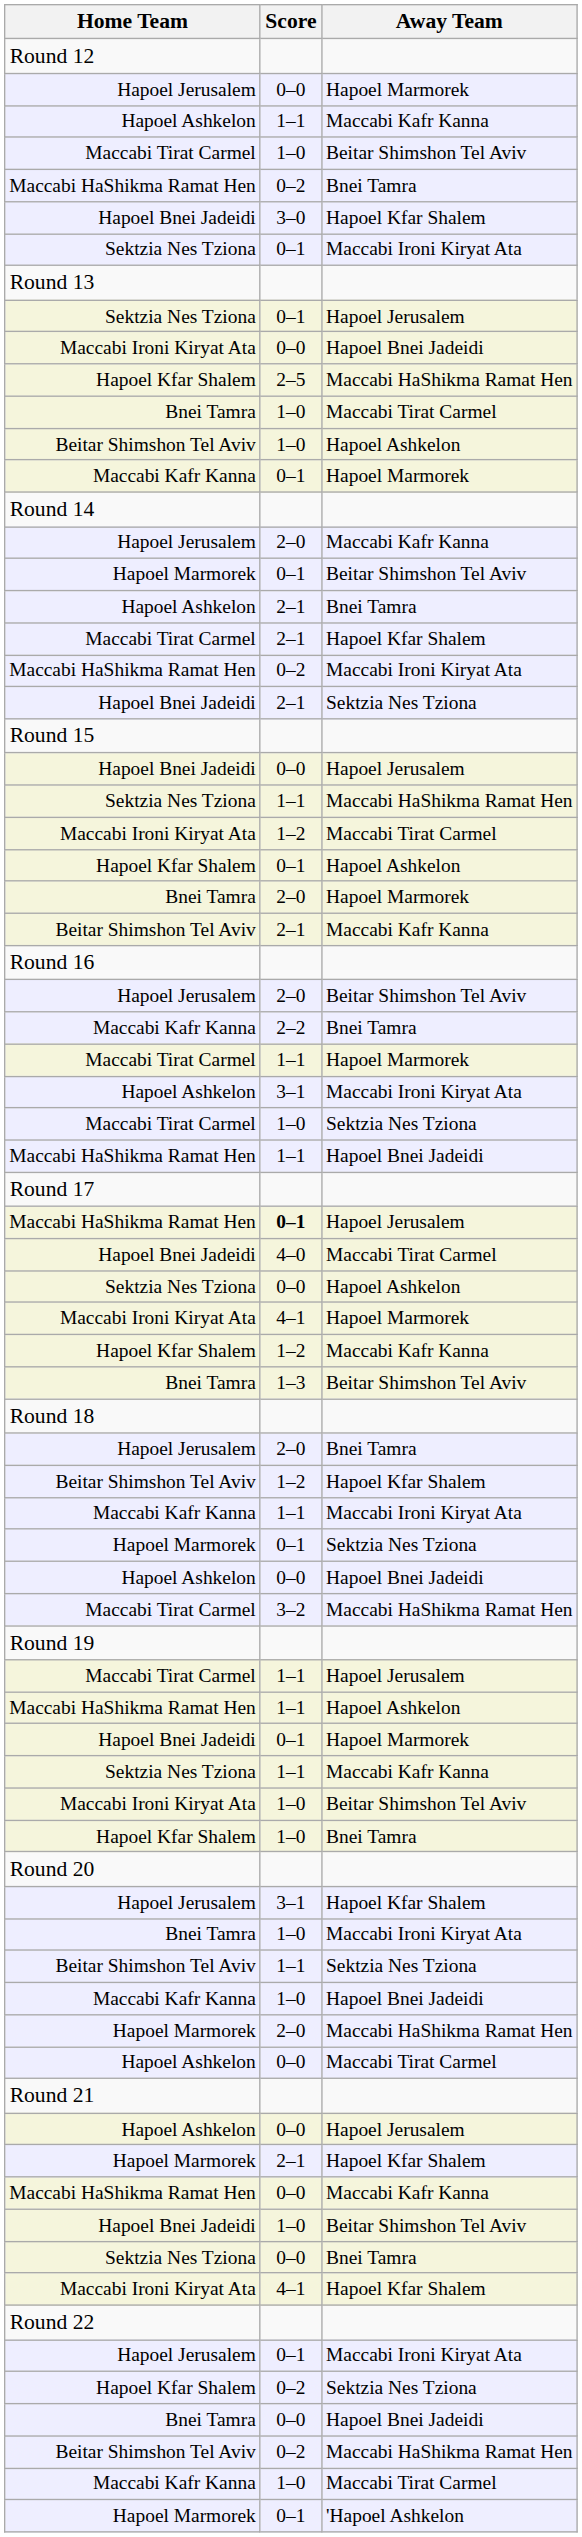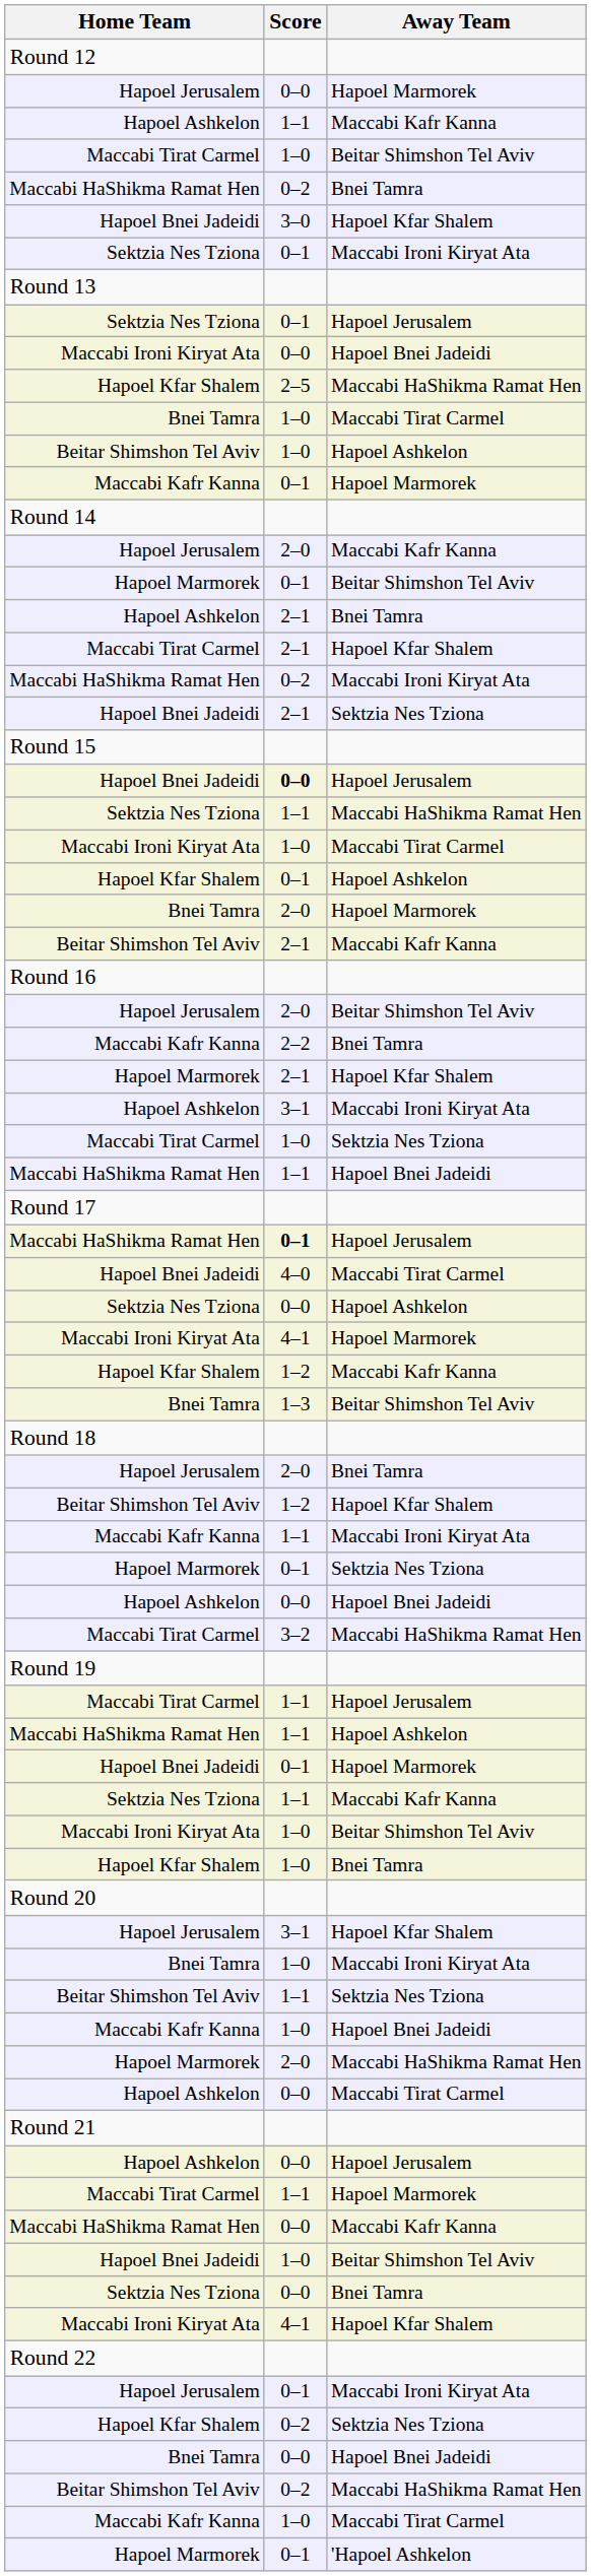Hapoel Bnei Jadeidi / Hapoel Jerusalem | Score: normal -> bold
Maccabi Ironi Kiryat Ata / Maccabi Tirat Carmel | Score: 1–2 -> 1–0
rows swapped: Hapoel Marmorek / Hapoel Kfar Shalem <-> Maccabi Tirat Carmel / Hapoel Marmorek
